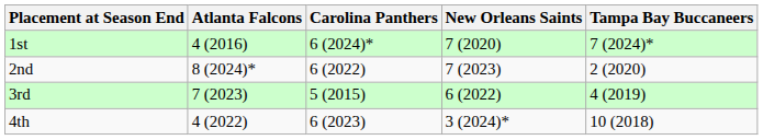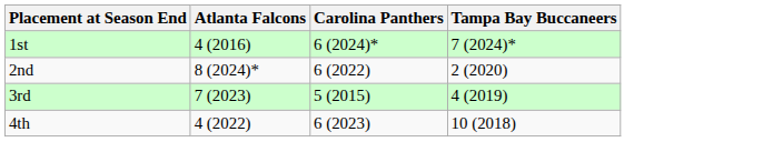- column: New Orleans Saints | 7 (2020) | 7 (2023) | 6 (2022) | 3 (2024)*
